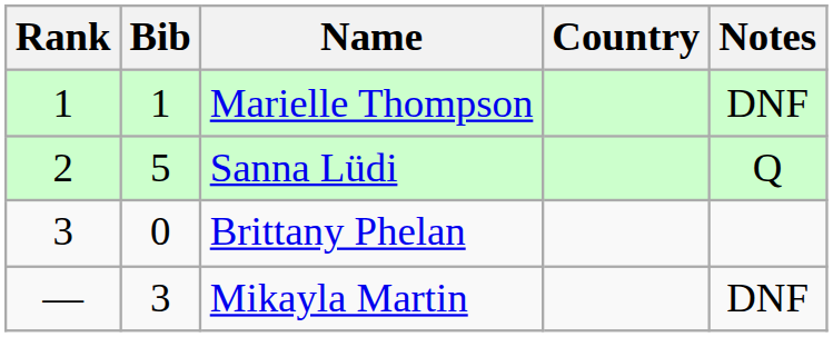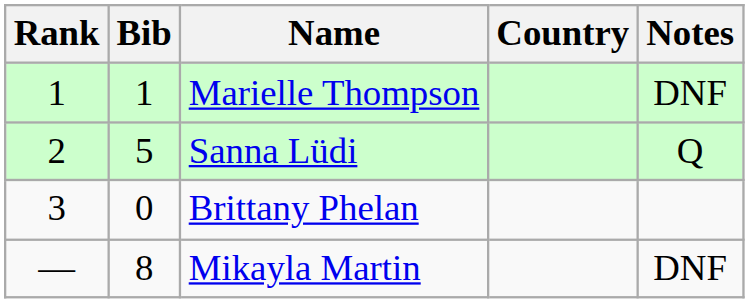Mikayla Martin | Bib: 3 -> 8
